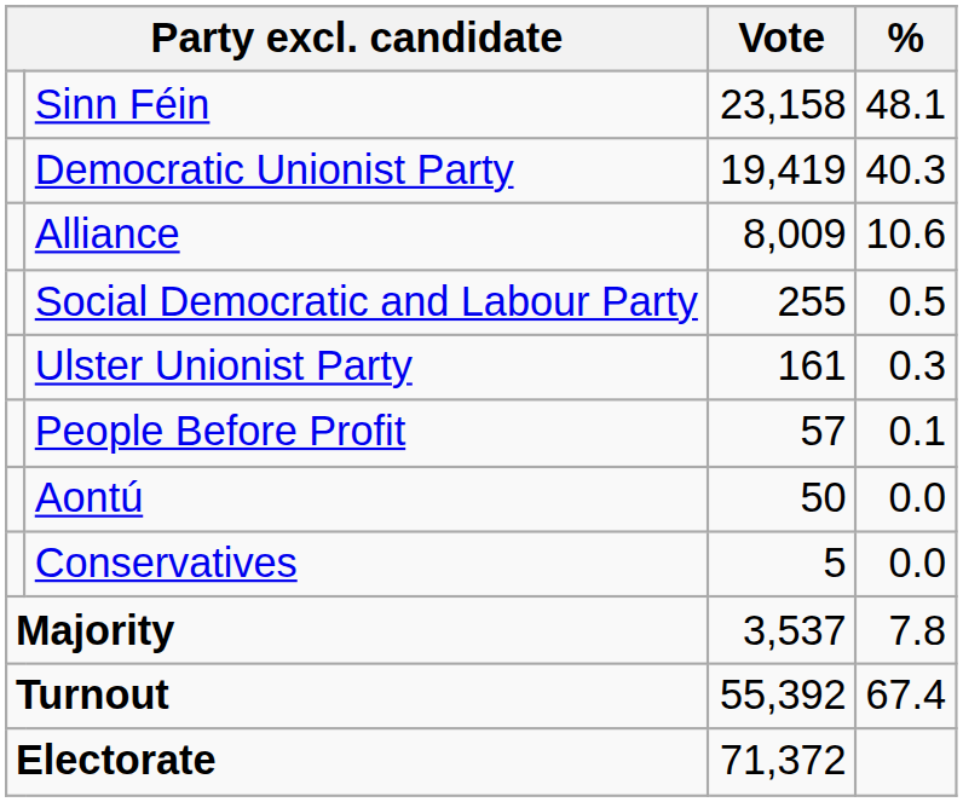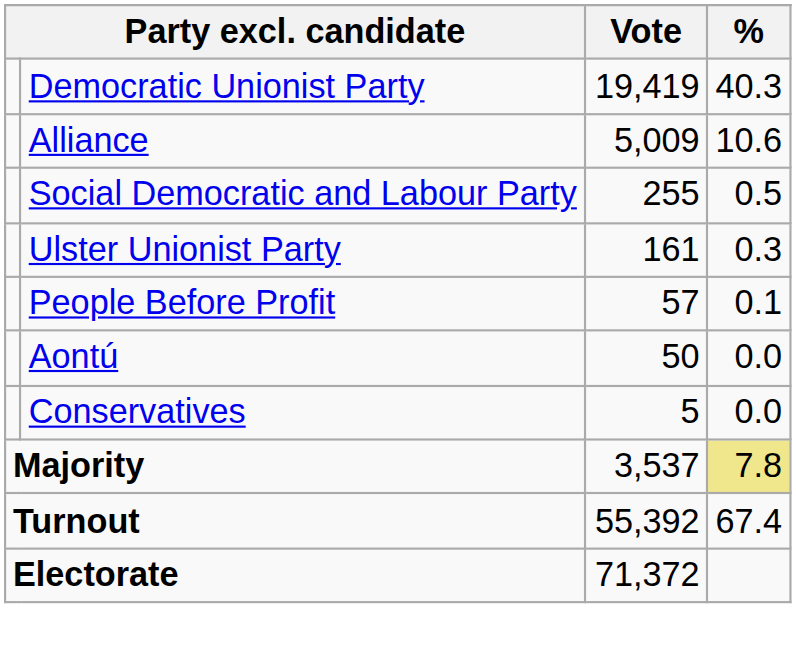- row: Sinn Féin | 23,158 | 48.1
Alliance | Vote: 8,009 -> 5,009
Majority | %: no background -> khaki background
